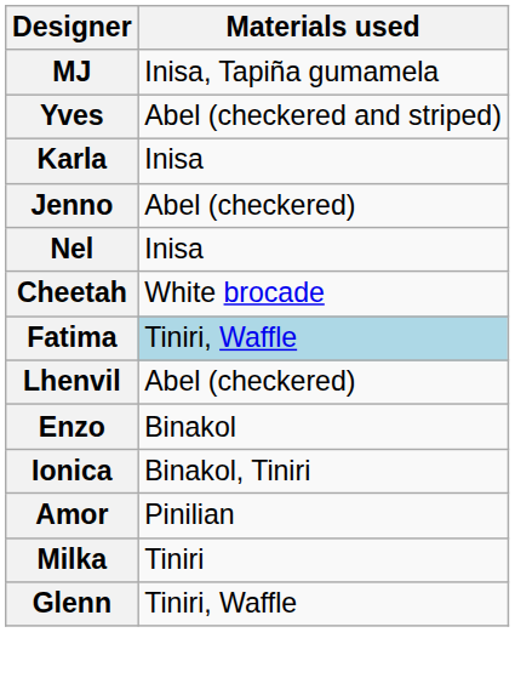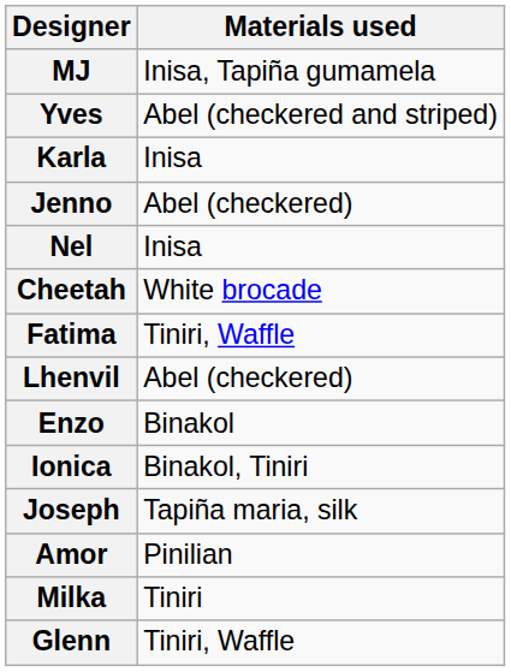Fatima | Materials used: lightblue background -> no background
+ row: Joseph | Tapiña maria, silk
